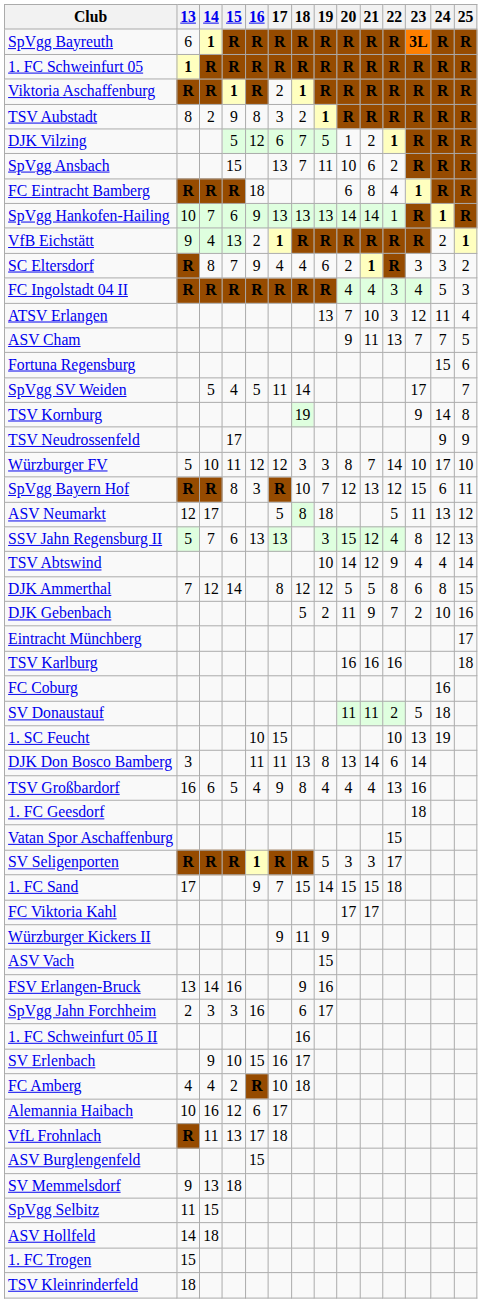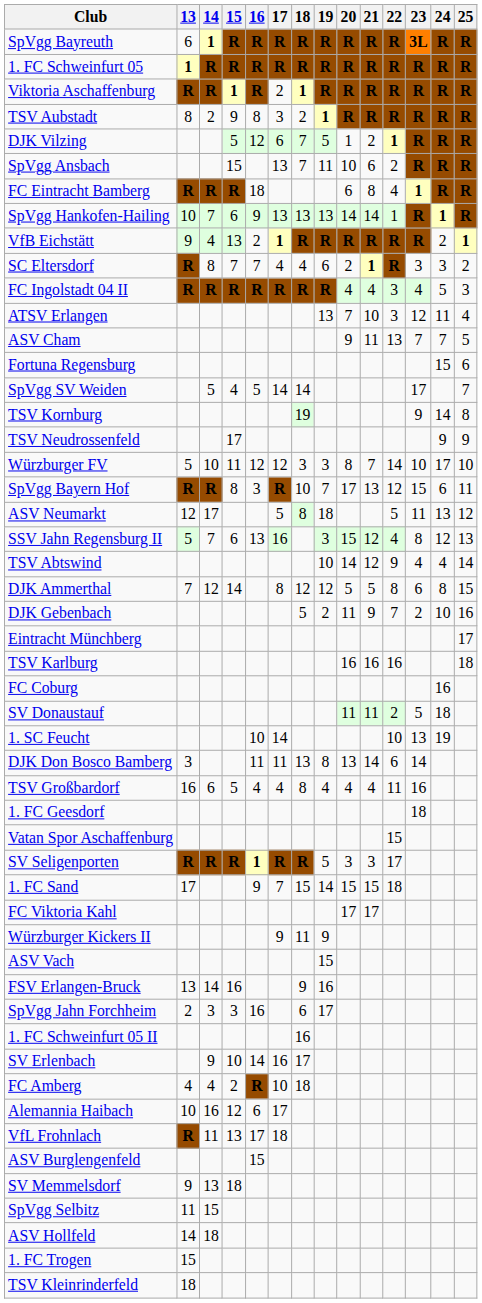SC Eltersdorf | 16: 9 -> 7
SpVgg SV Weiden | 17: 11 -> 14
SpVgg Bayern Hof | 20: 12 -> 17
SSV Jahn Regensburg II | 17: 13 -> 16
1. SC Feucht | 17: 15 -> 14
TSV Großbardorf | 17: 9 -> 4
TSV Großbardorf | 22: 13 -> 11
SV Erlenbach | 16: 15 -> 14
